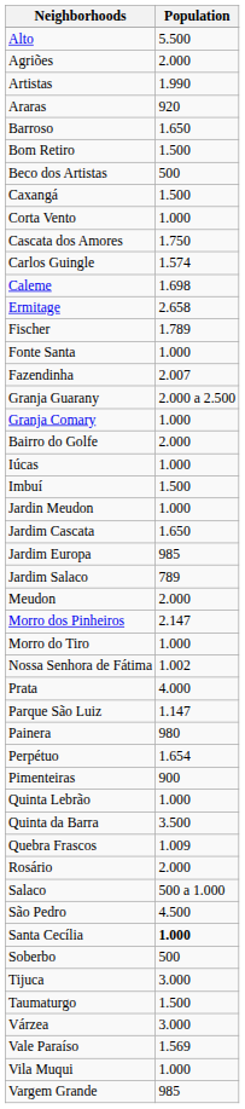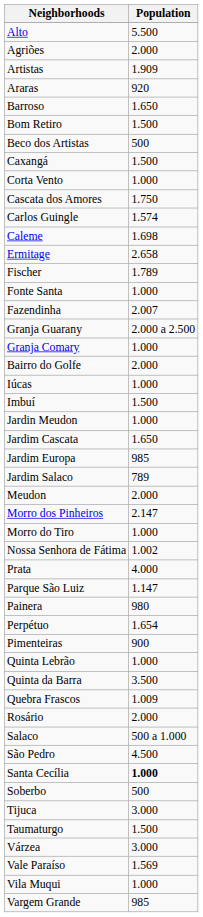Artistas | Population: 1.990 -> 1.909
